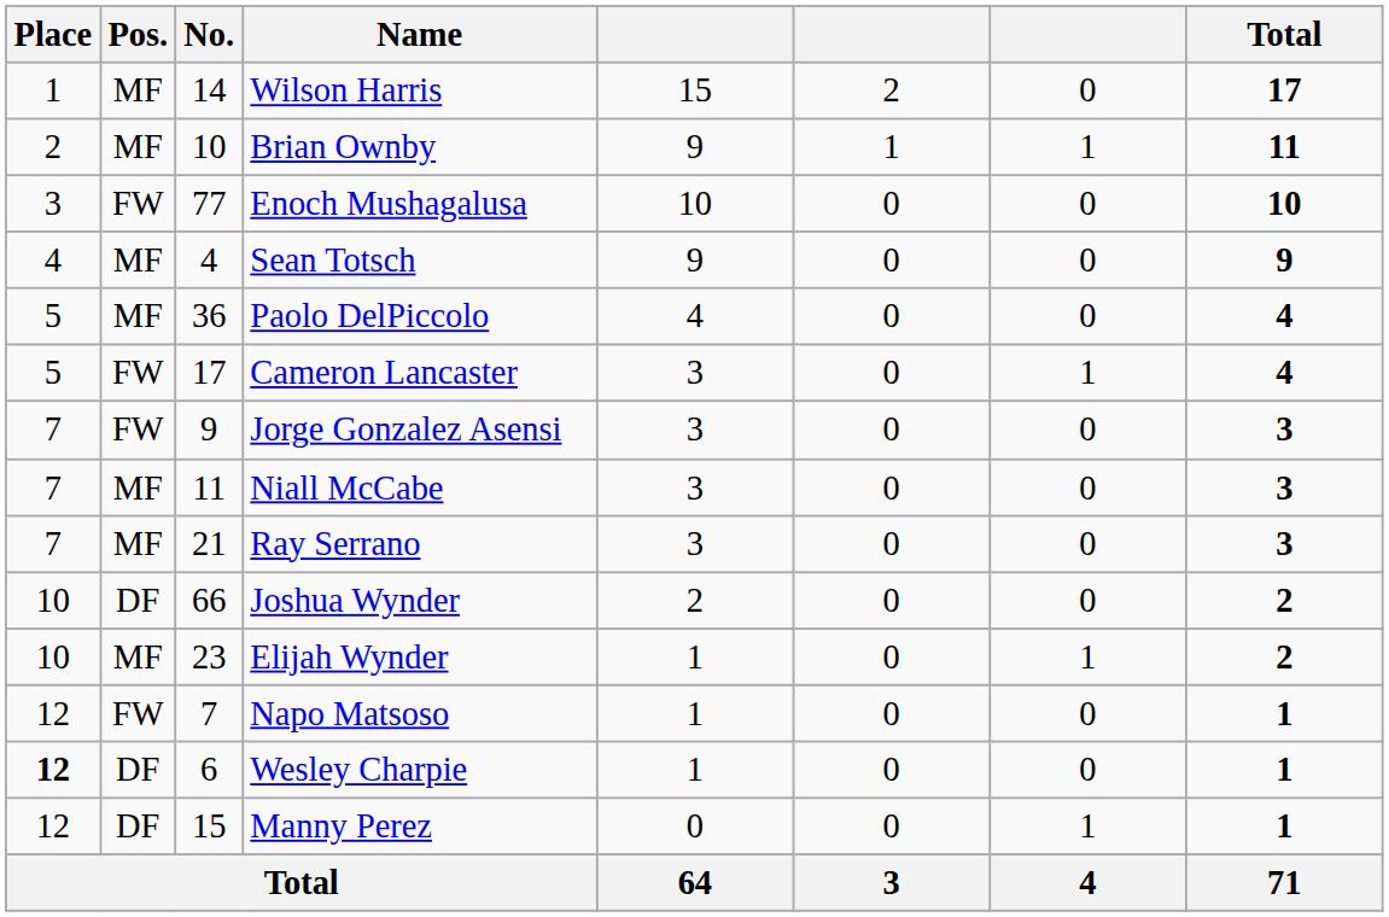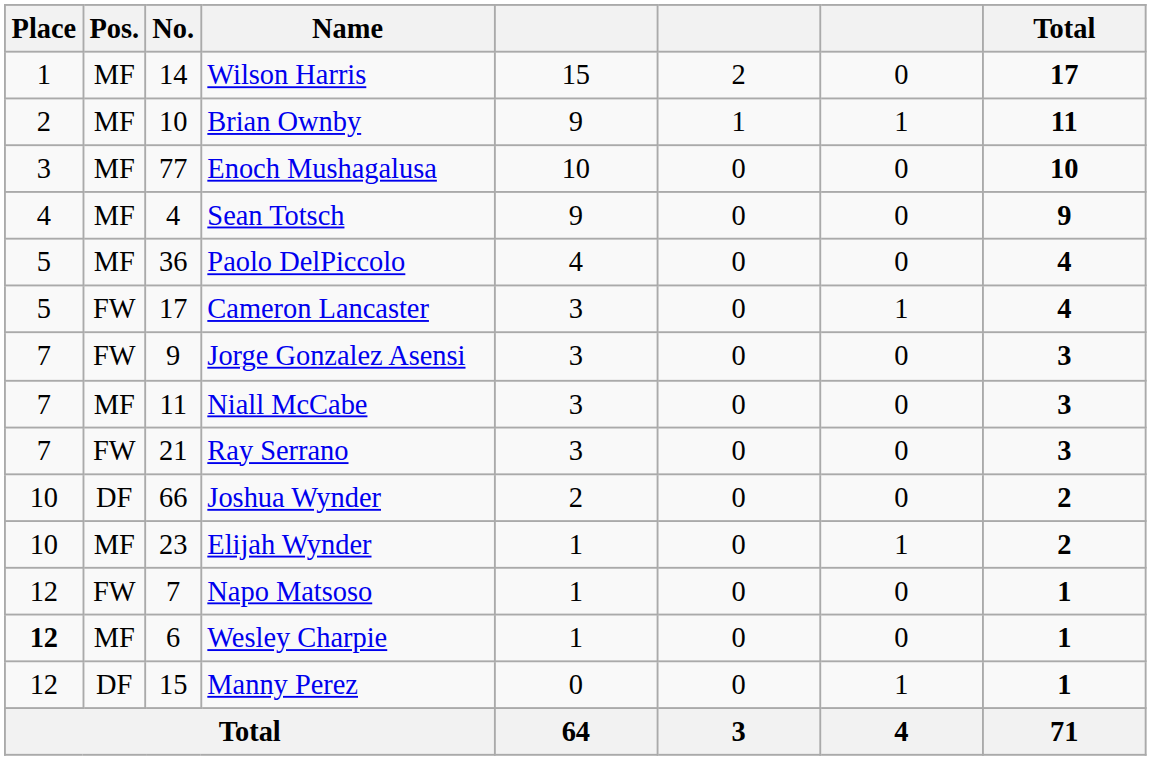Enoch Mushagalusa | Pos.: FW -> MF
Ray Serrano | Pos.: MF -> FW
Wesley Charpie | Pos.: DF -> MF
